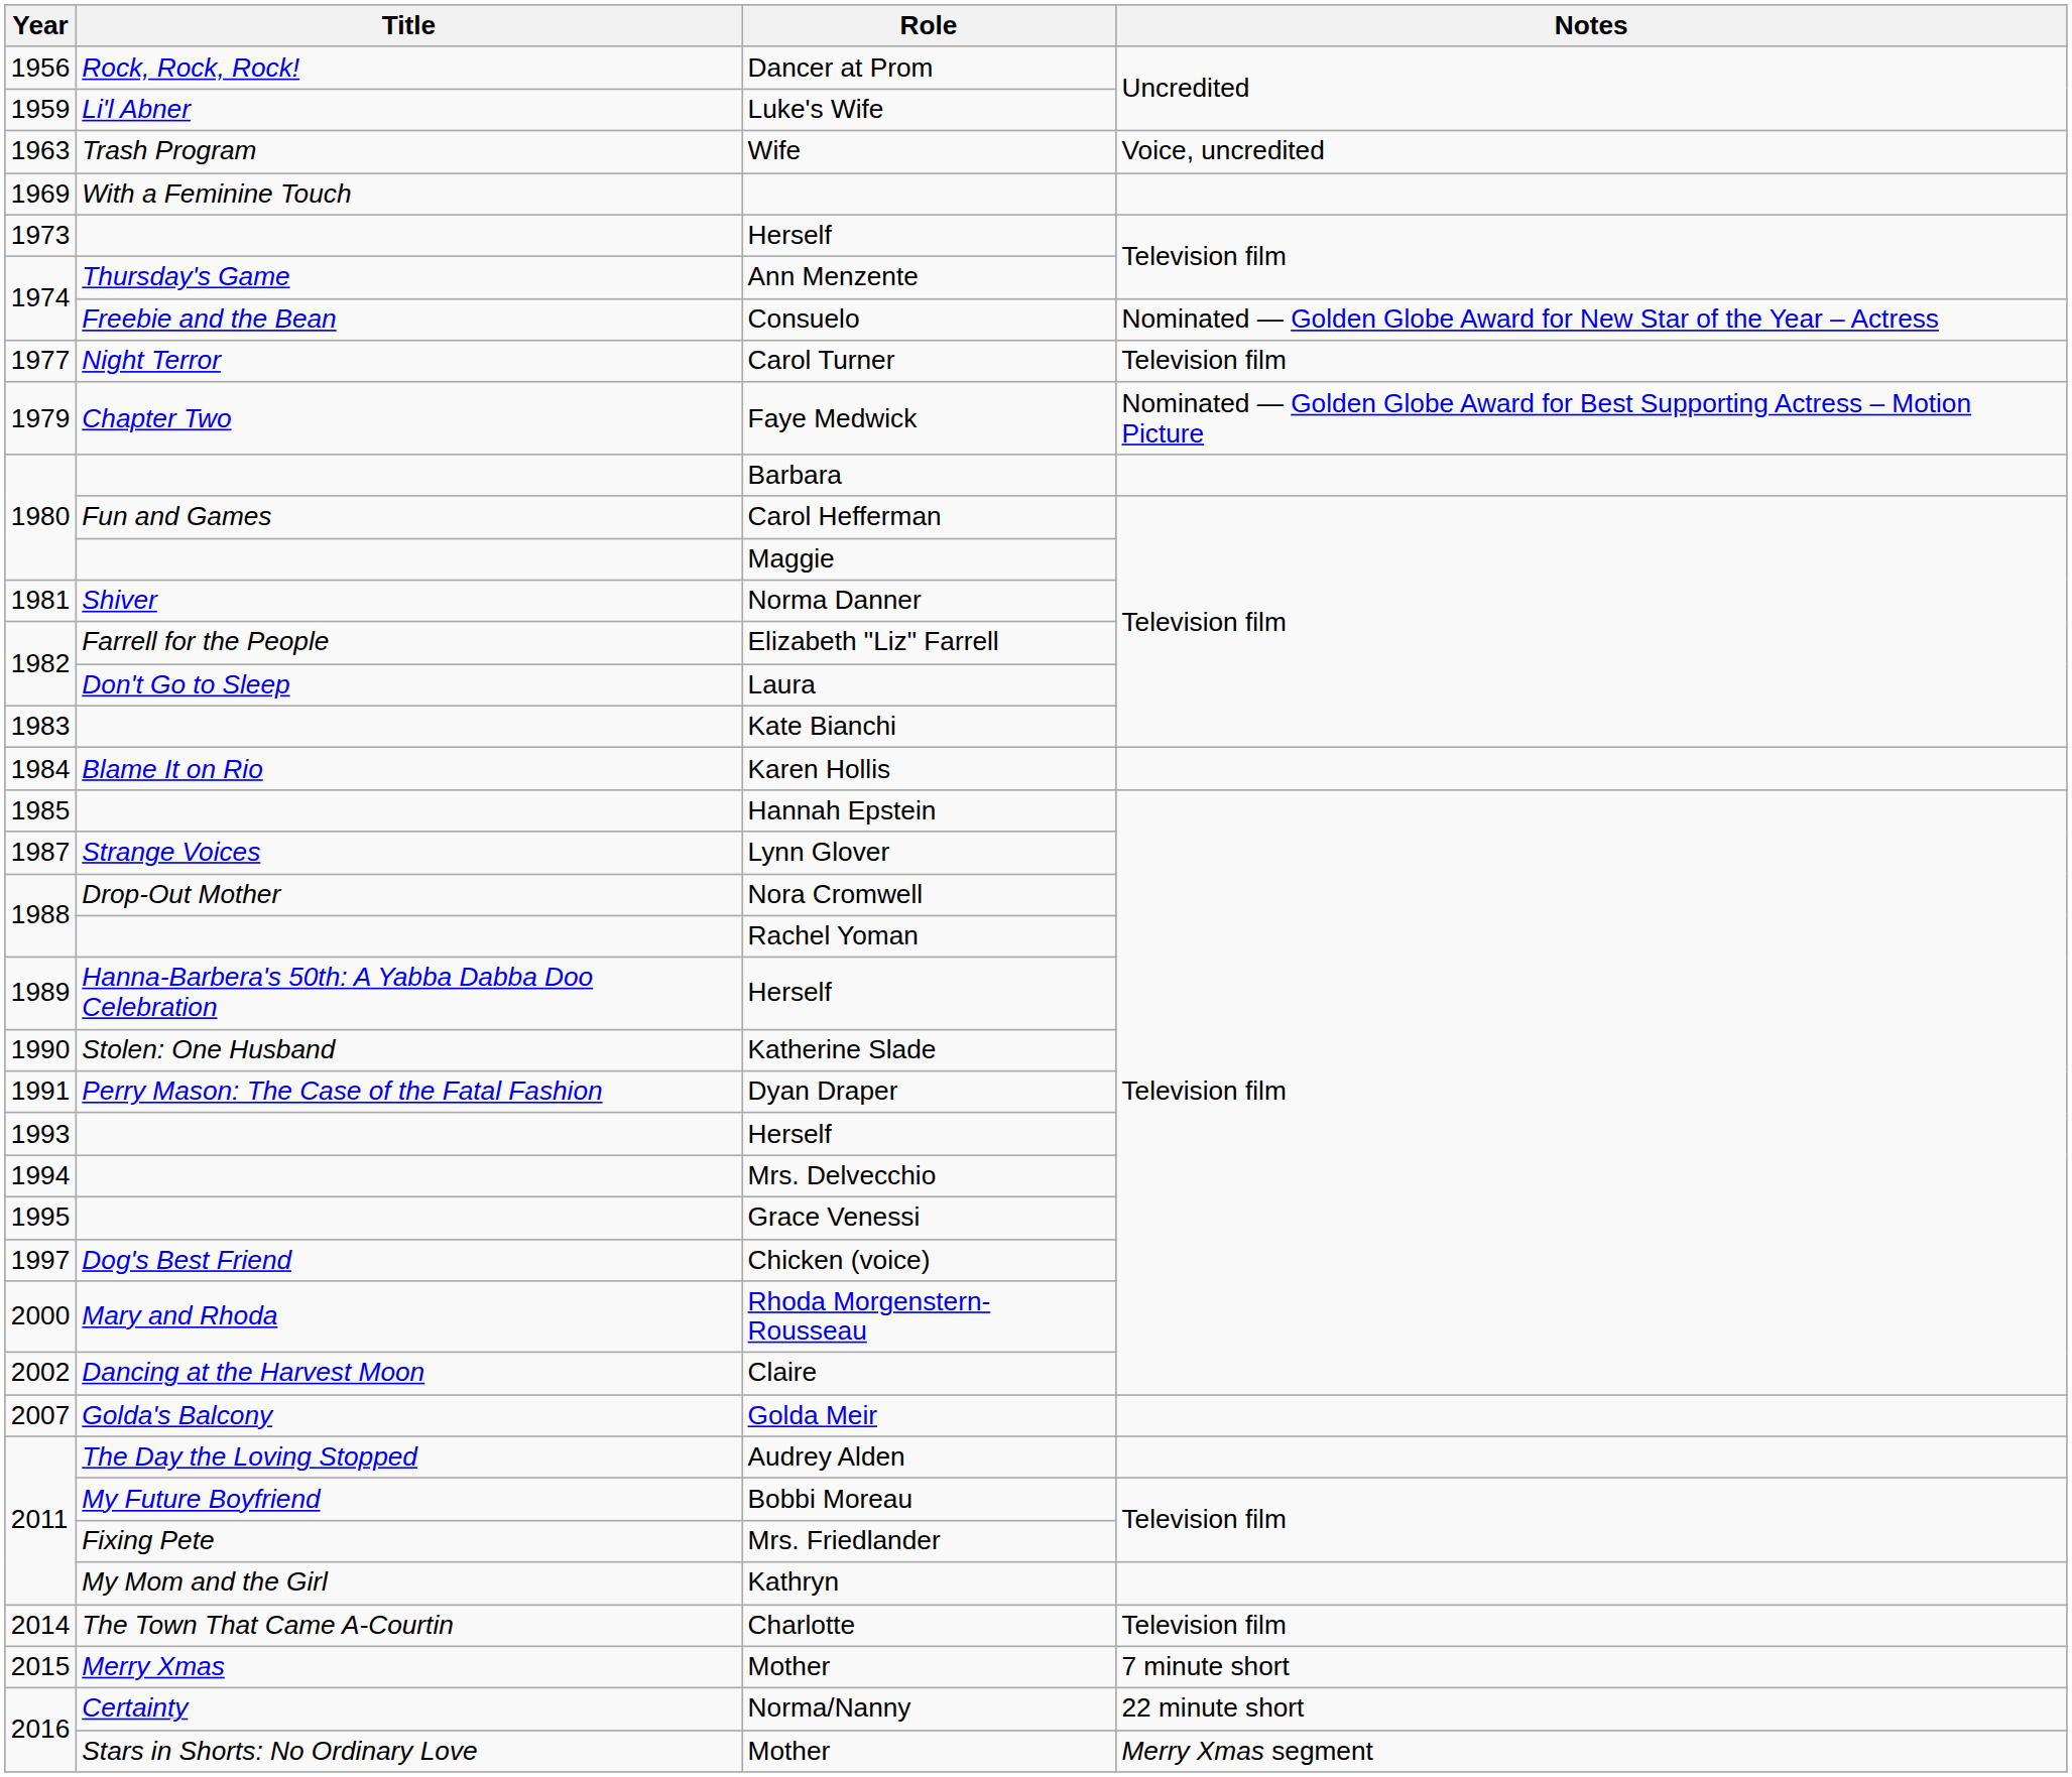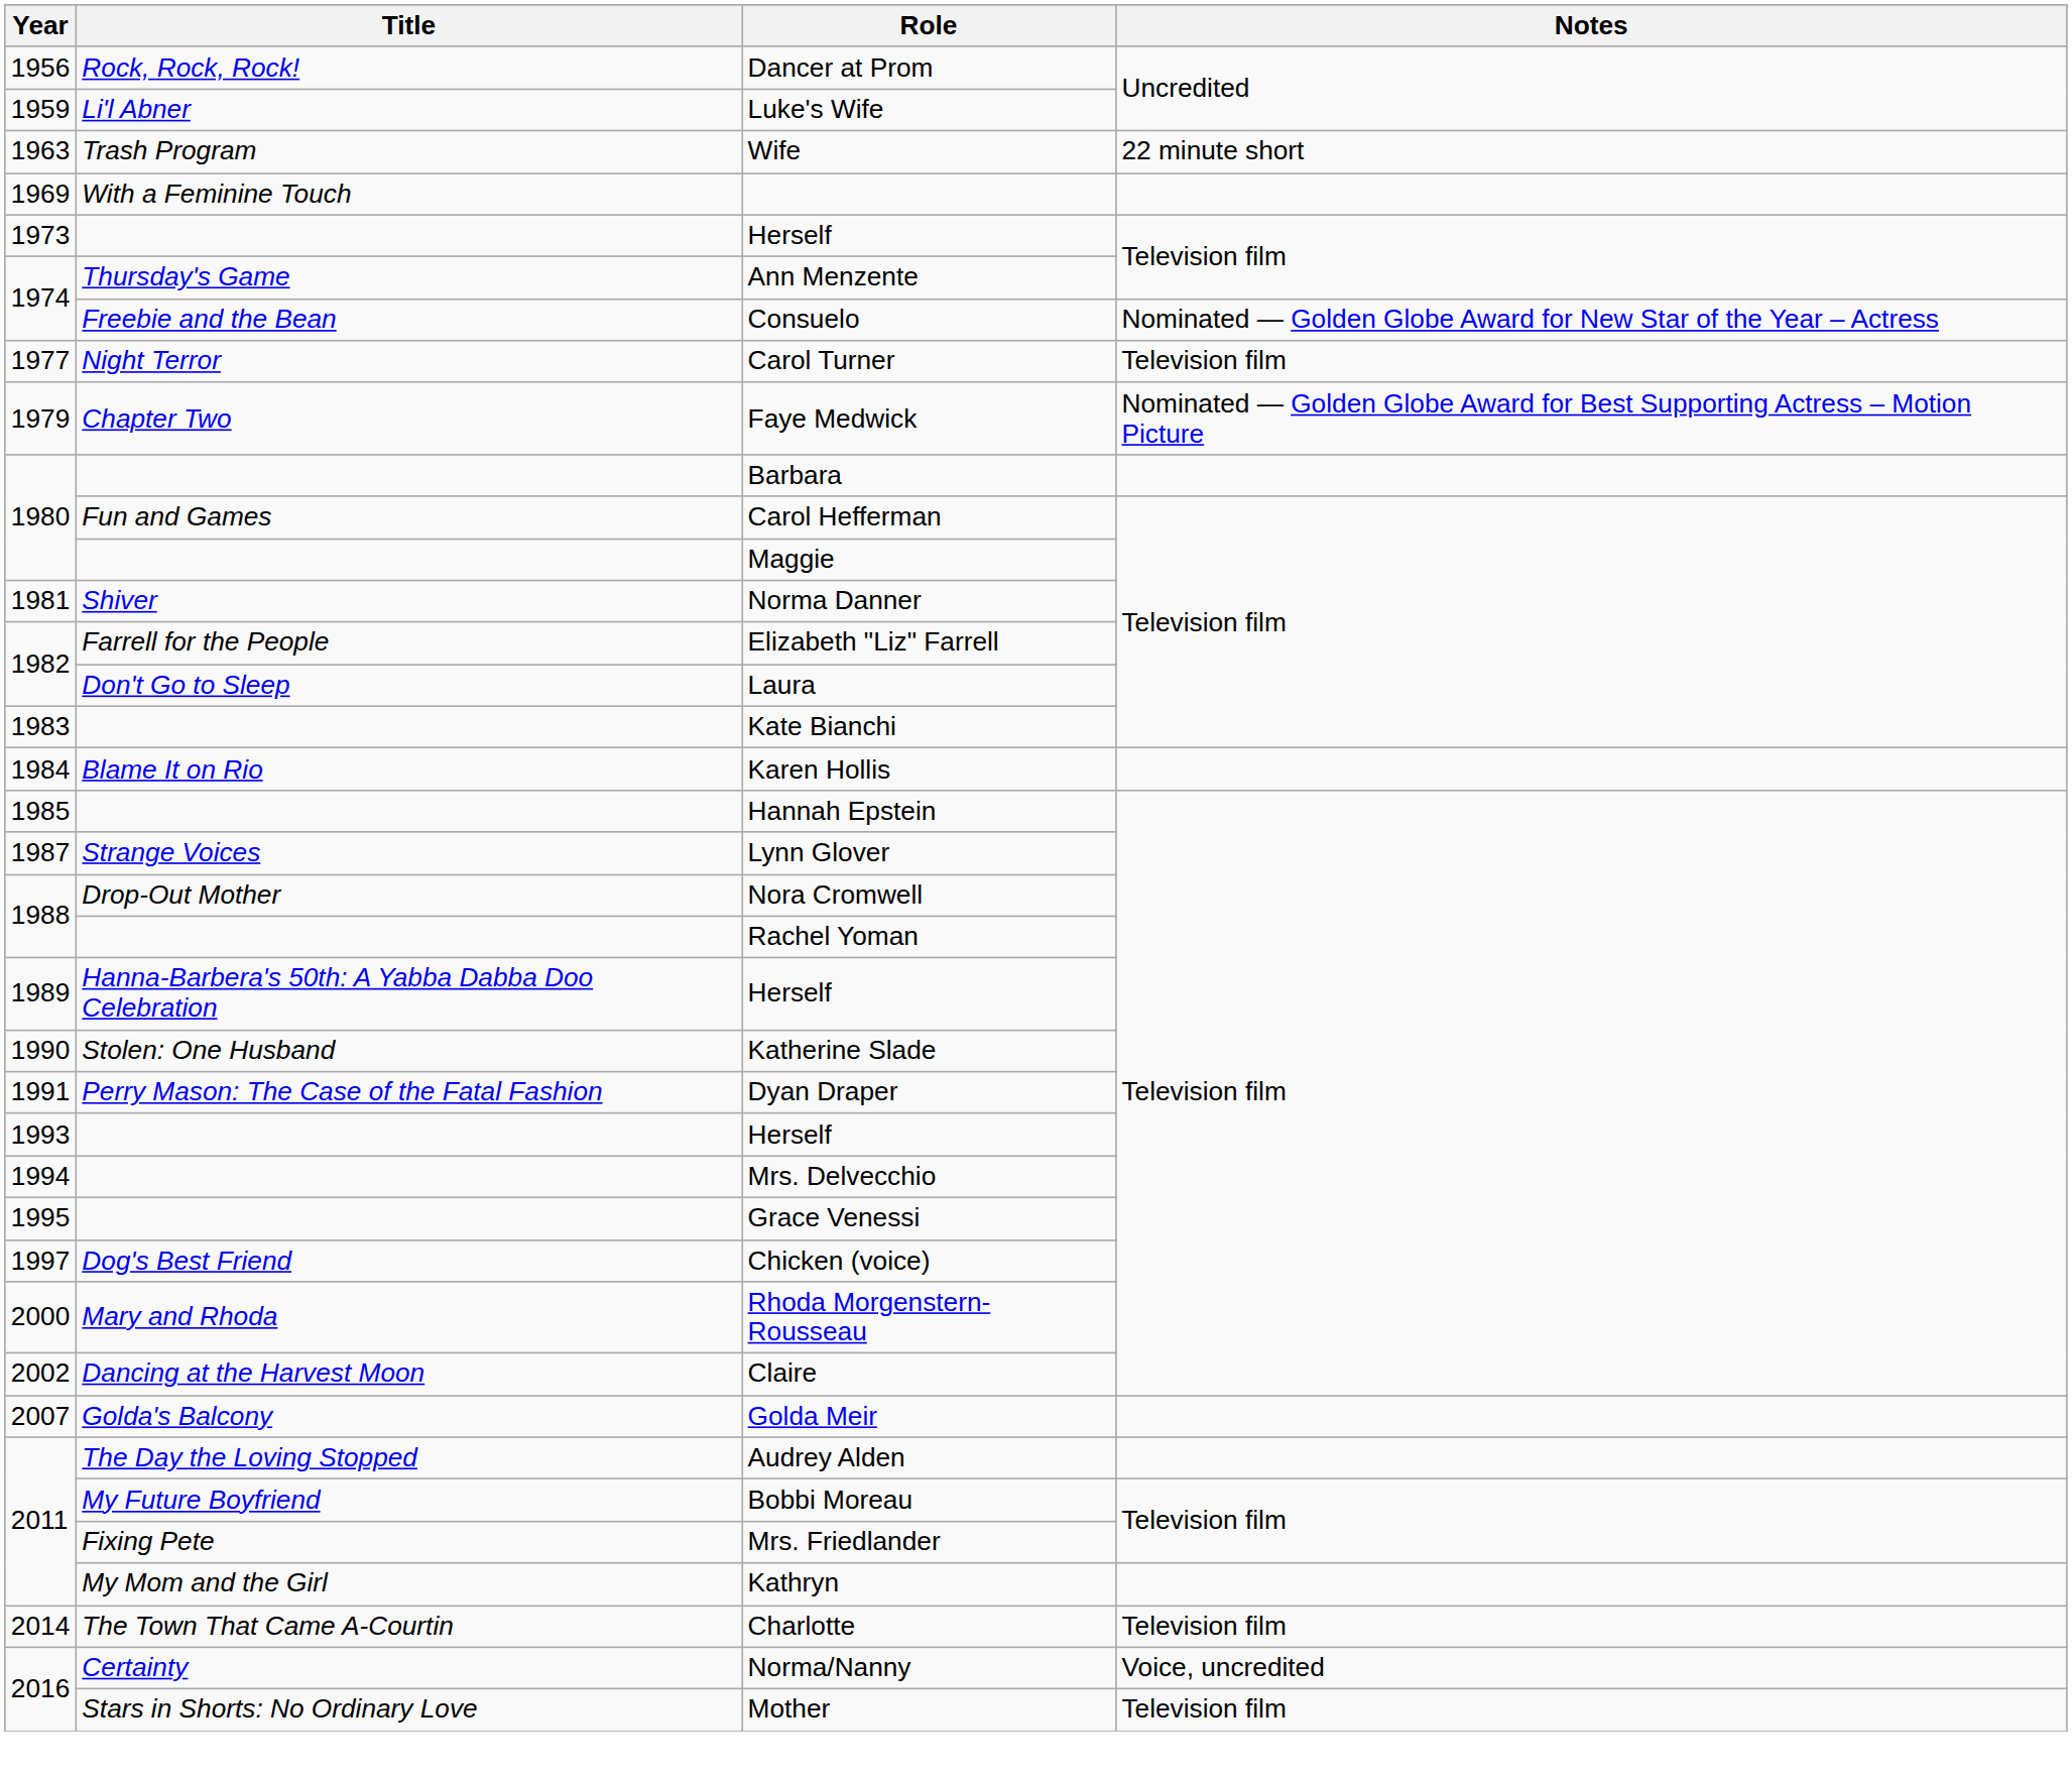Wife | Notes: Voice, uncredited -> 22 minute short
- row: 2015 | Merry Xmas | Mother | 7 minute short
Norma/Nanny | Notes: 22 minute short -> Voice, uncredited
2016 / Mother | Notes: Merry Xmas segment -> Television film
